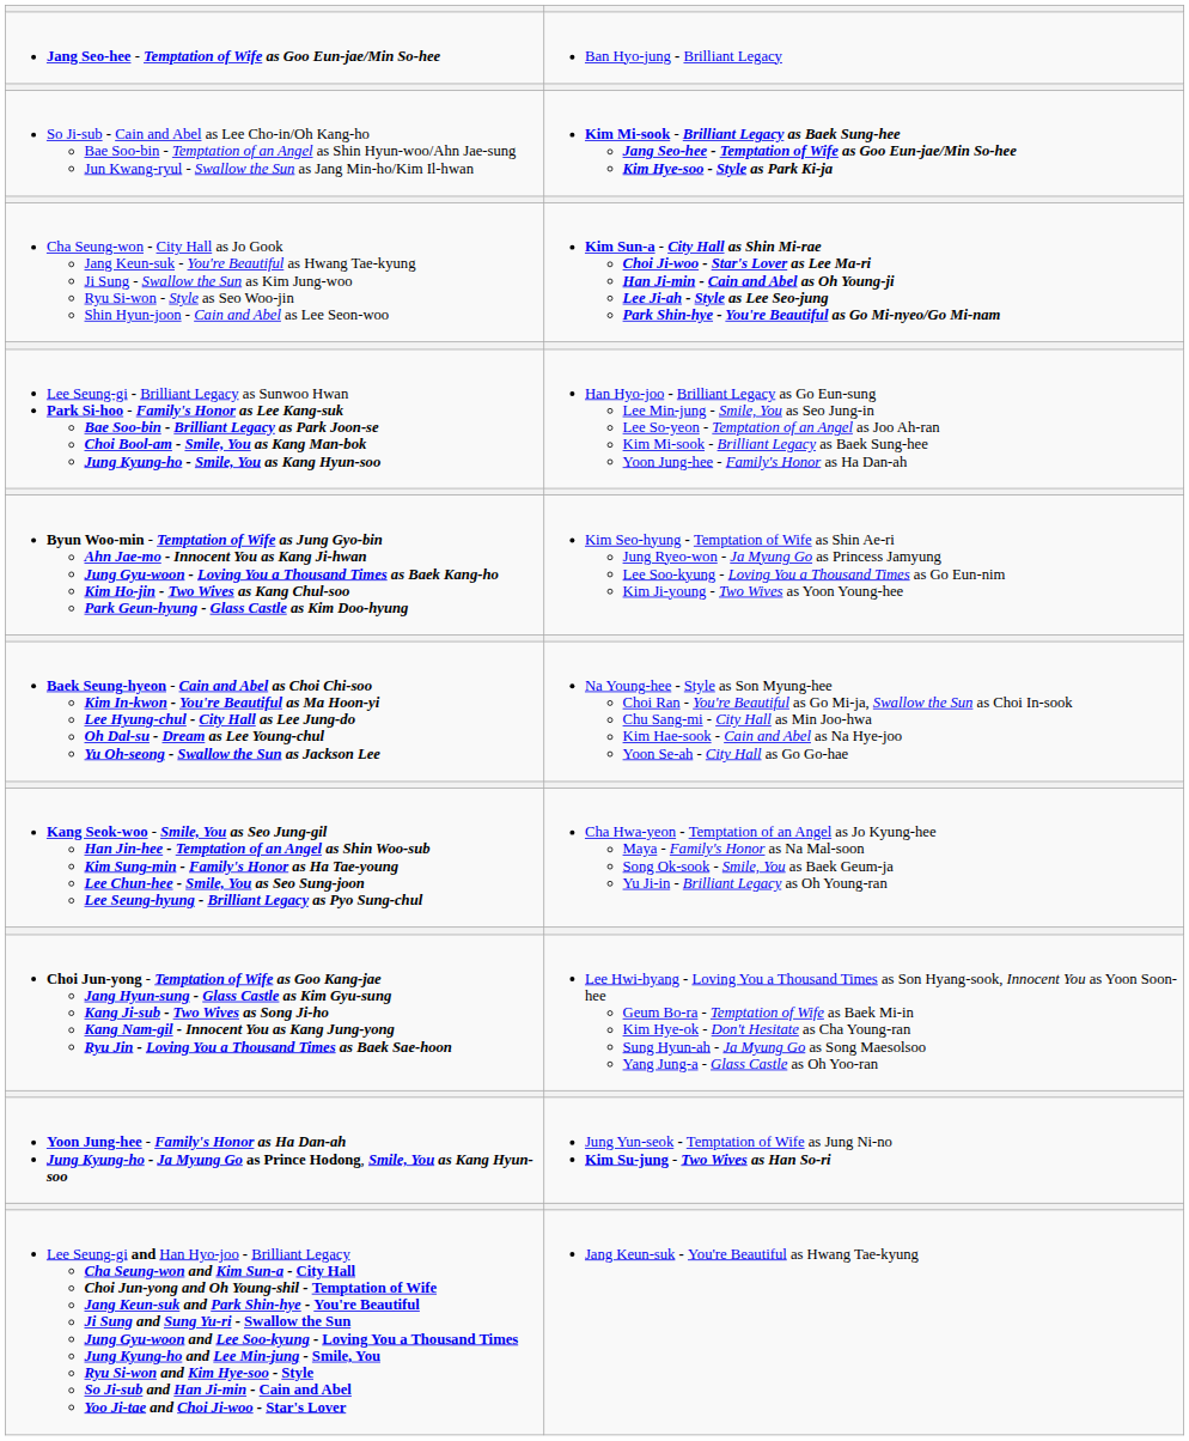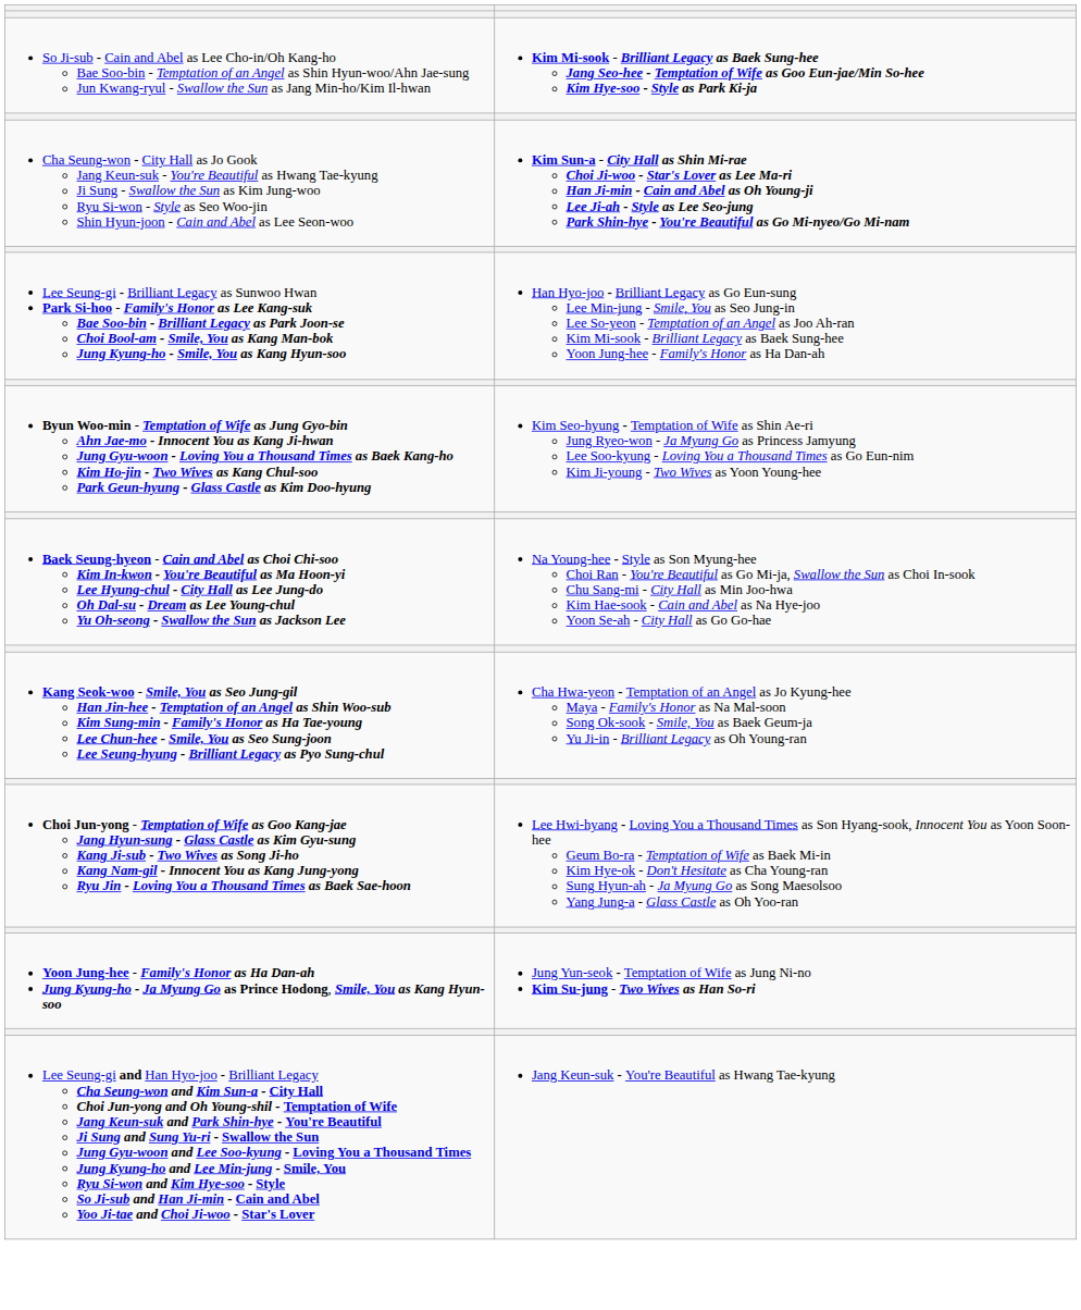- row: Jang Seo-hee - Temptation of Wife as Goo Eun-jae/Min So-hee | Ban Hyo-jung - Brilliant Legacy
